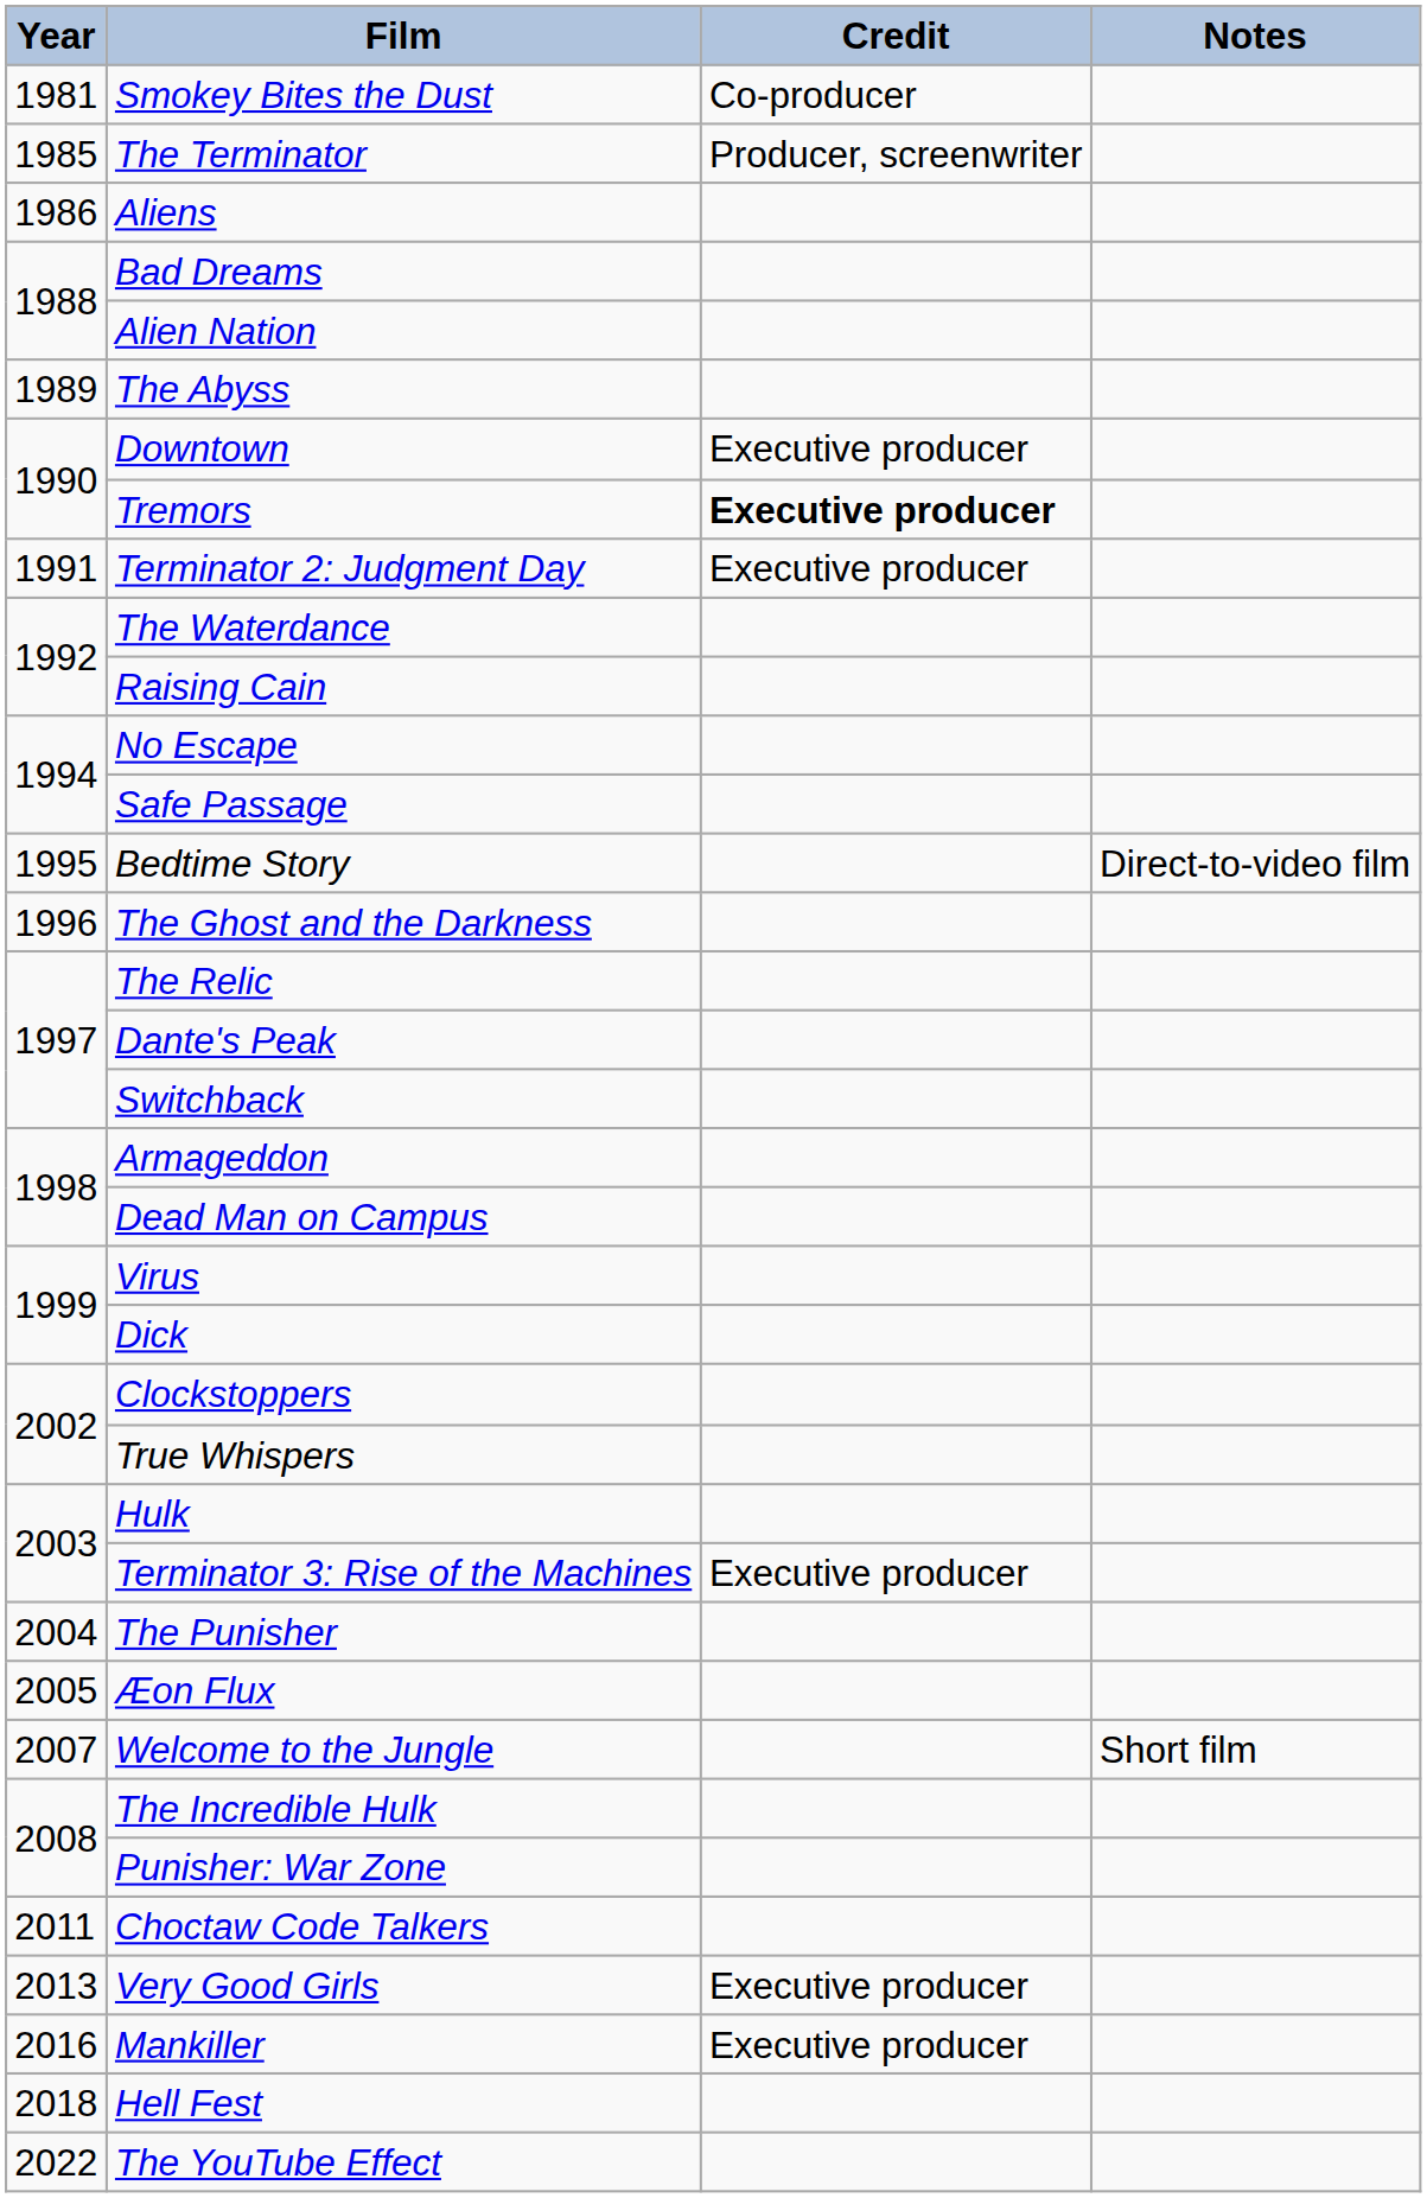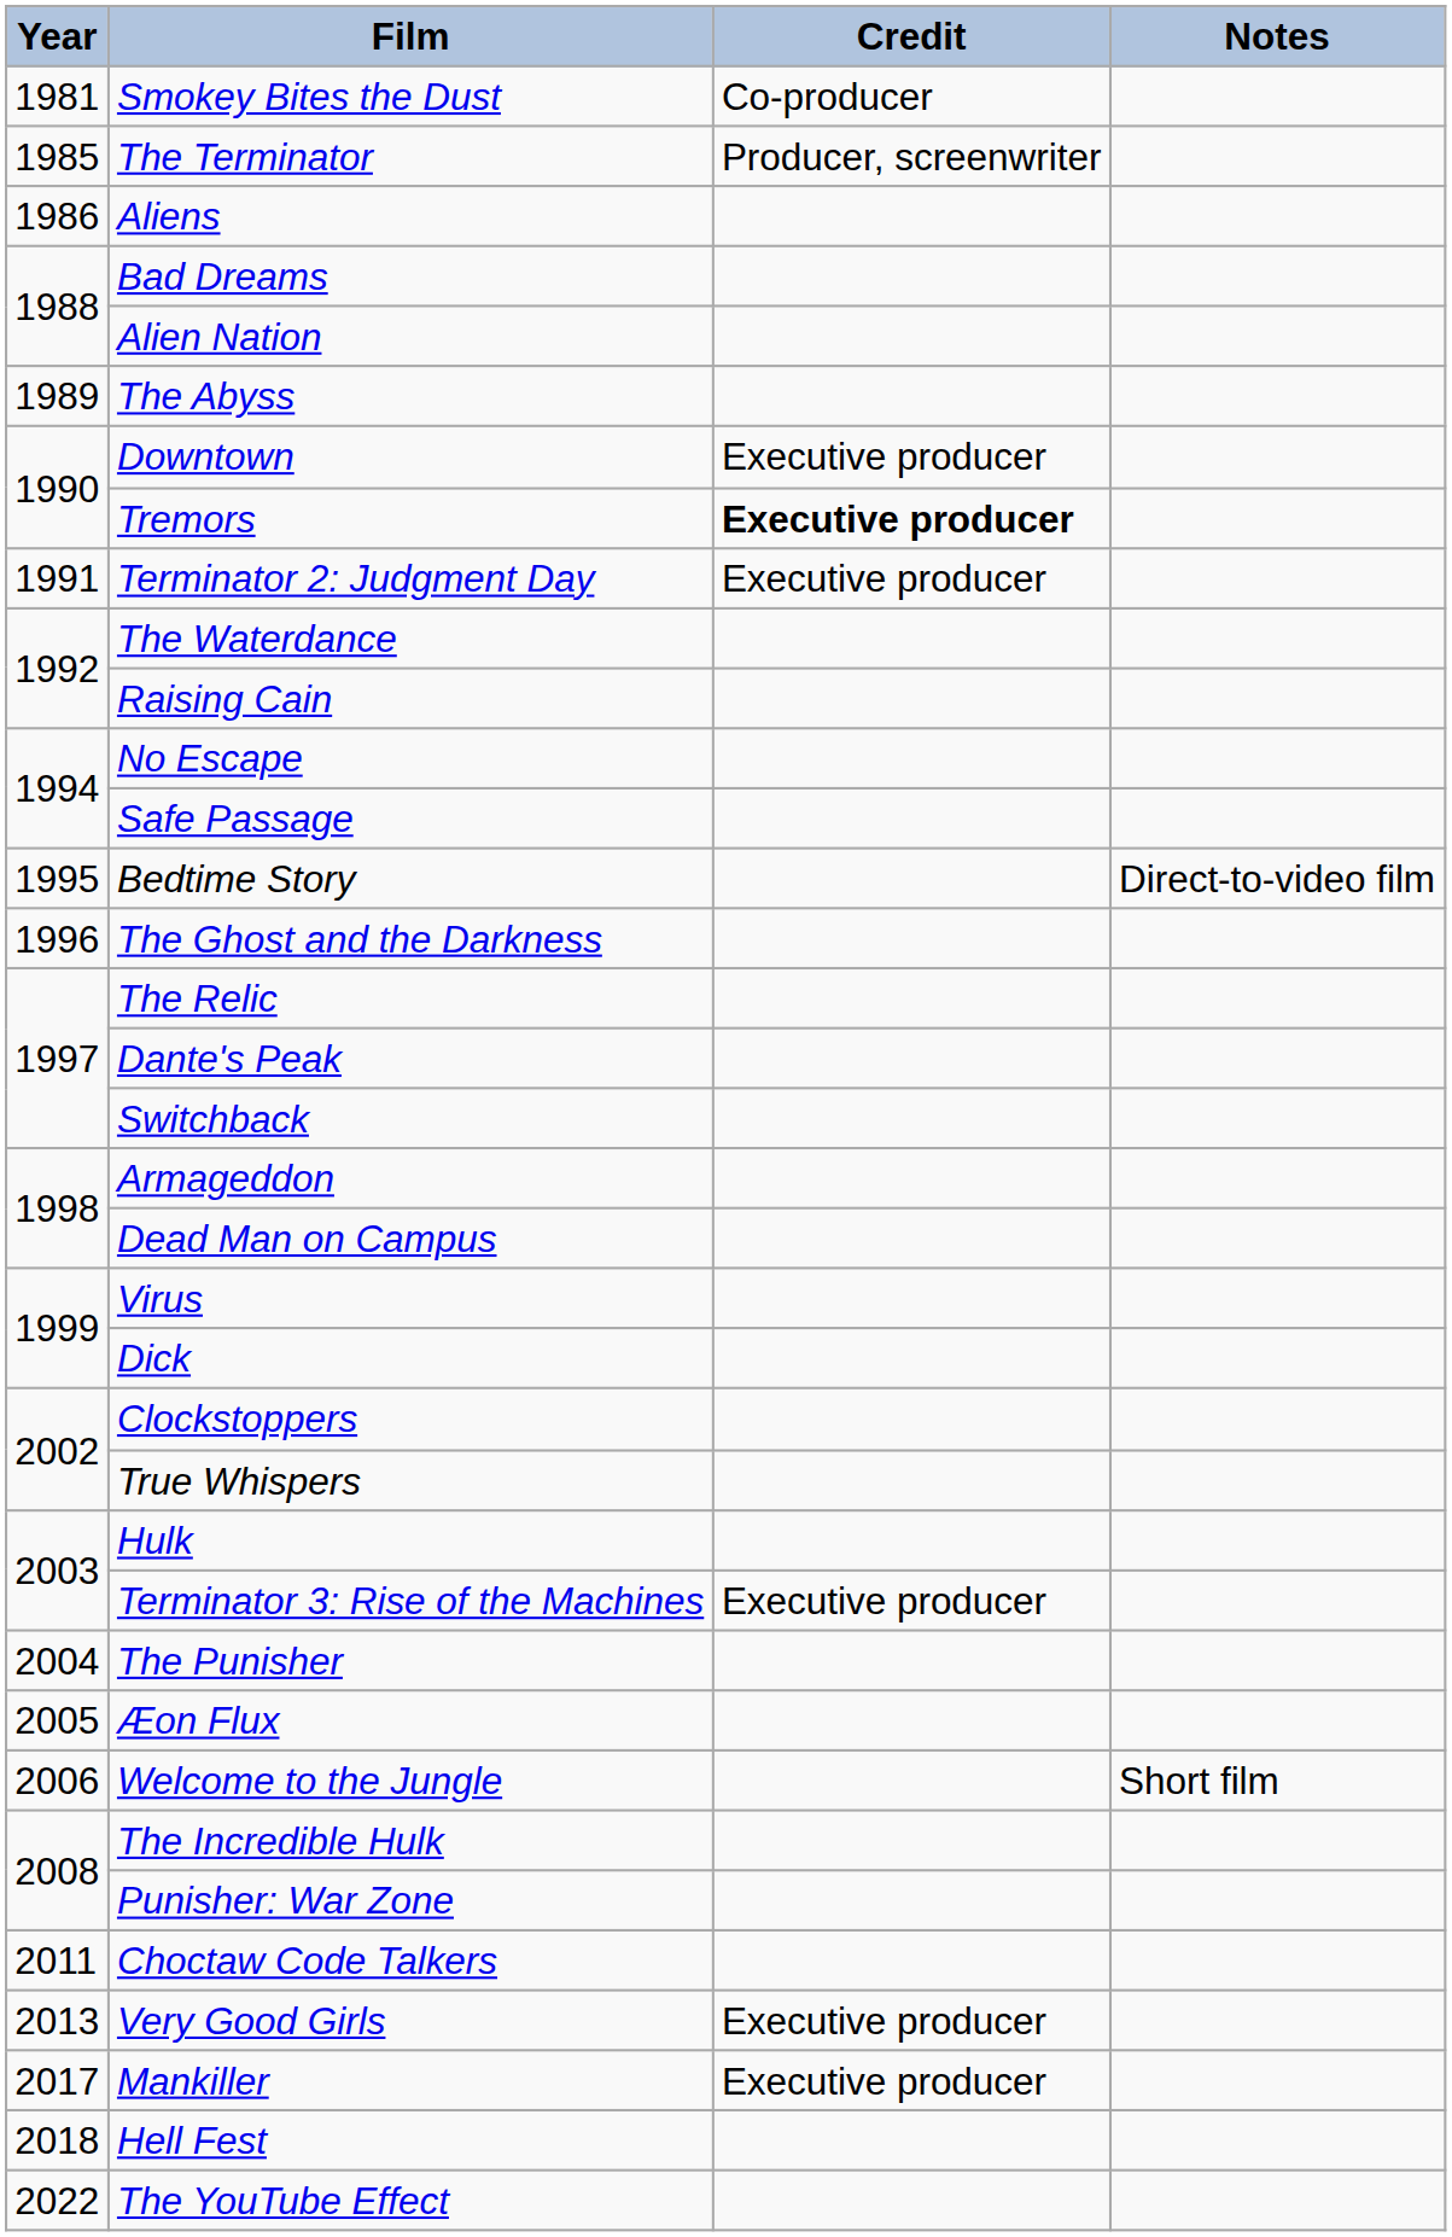Welcome to the Jungle | Year: 2007 -> 2006
Mankiller | Year: 2016 -> 2017
